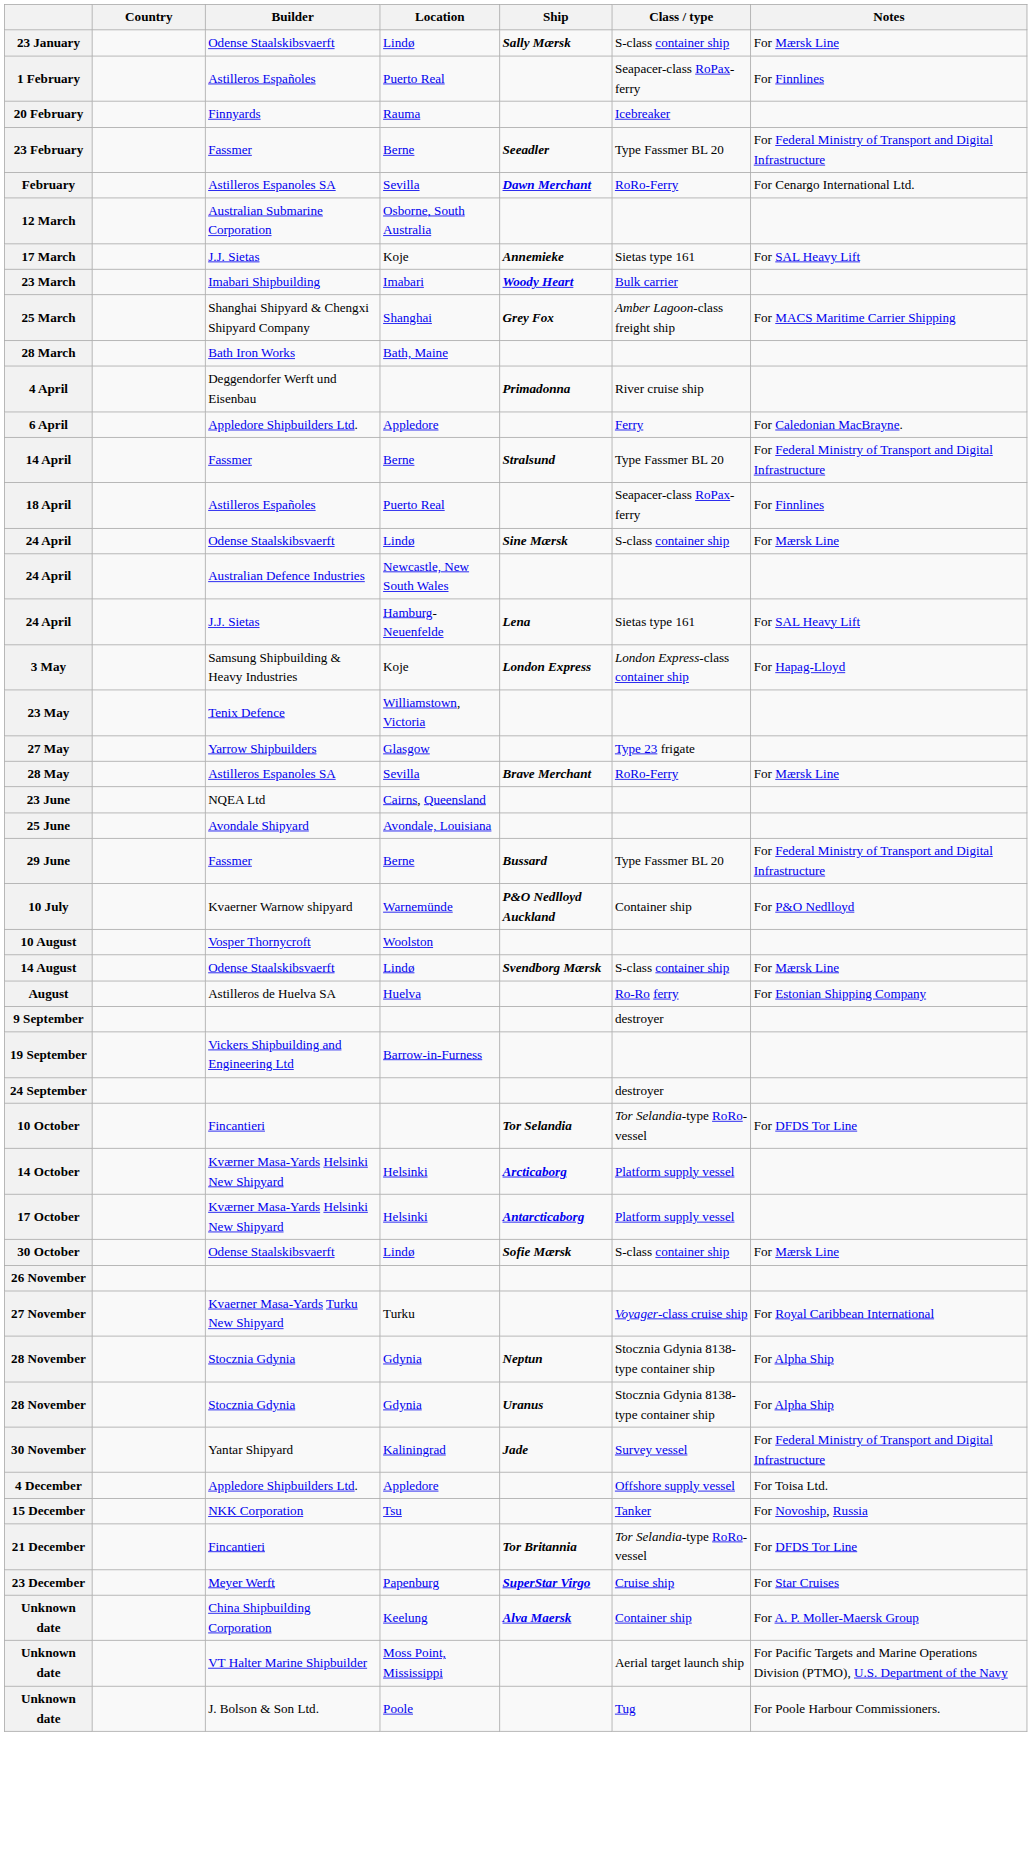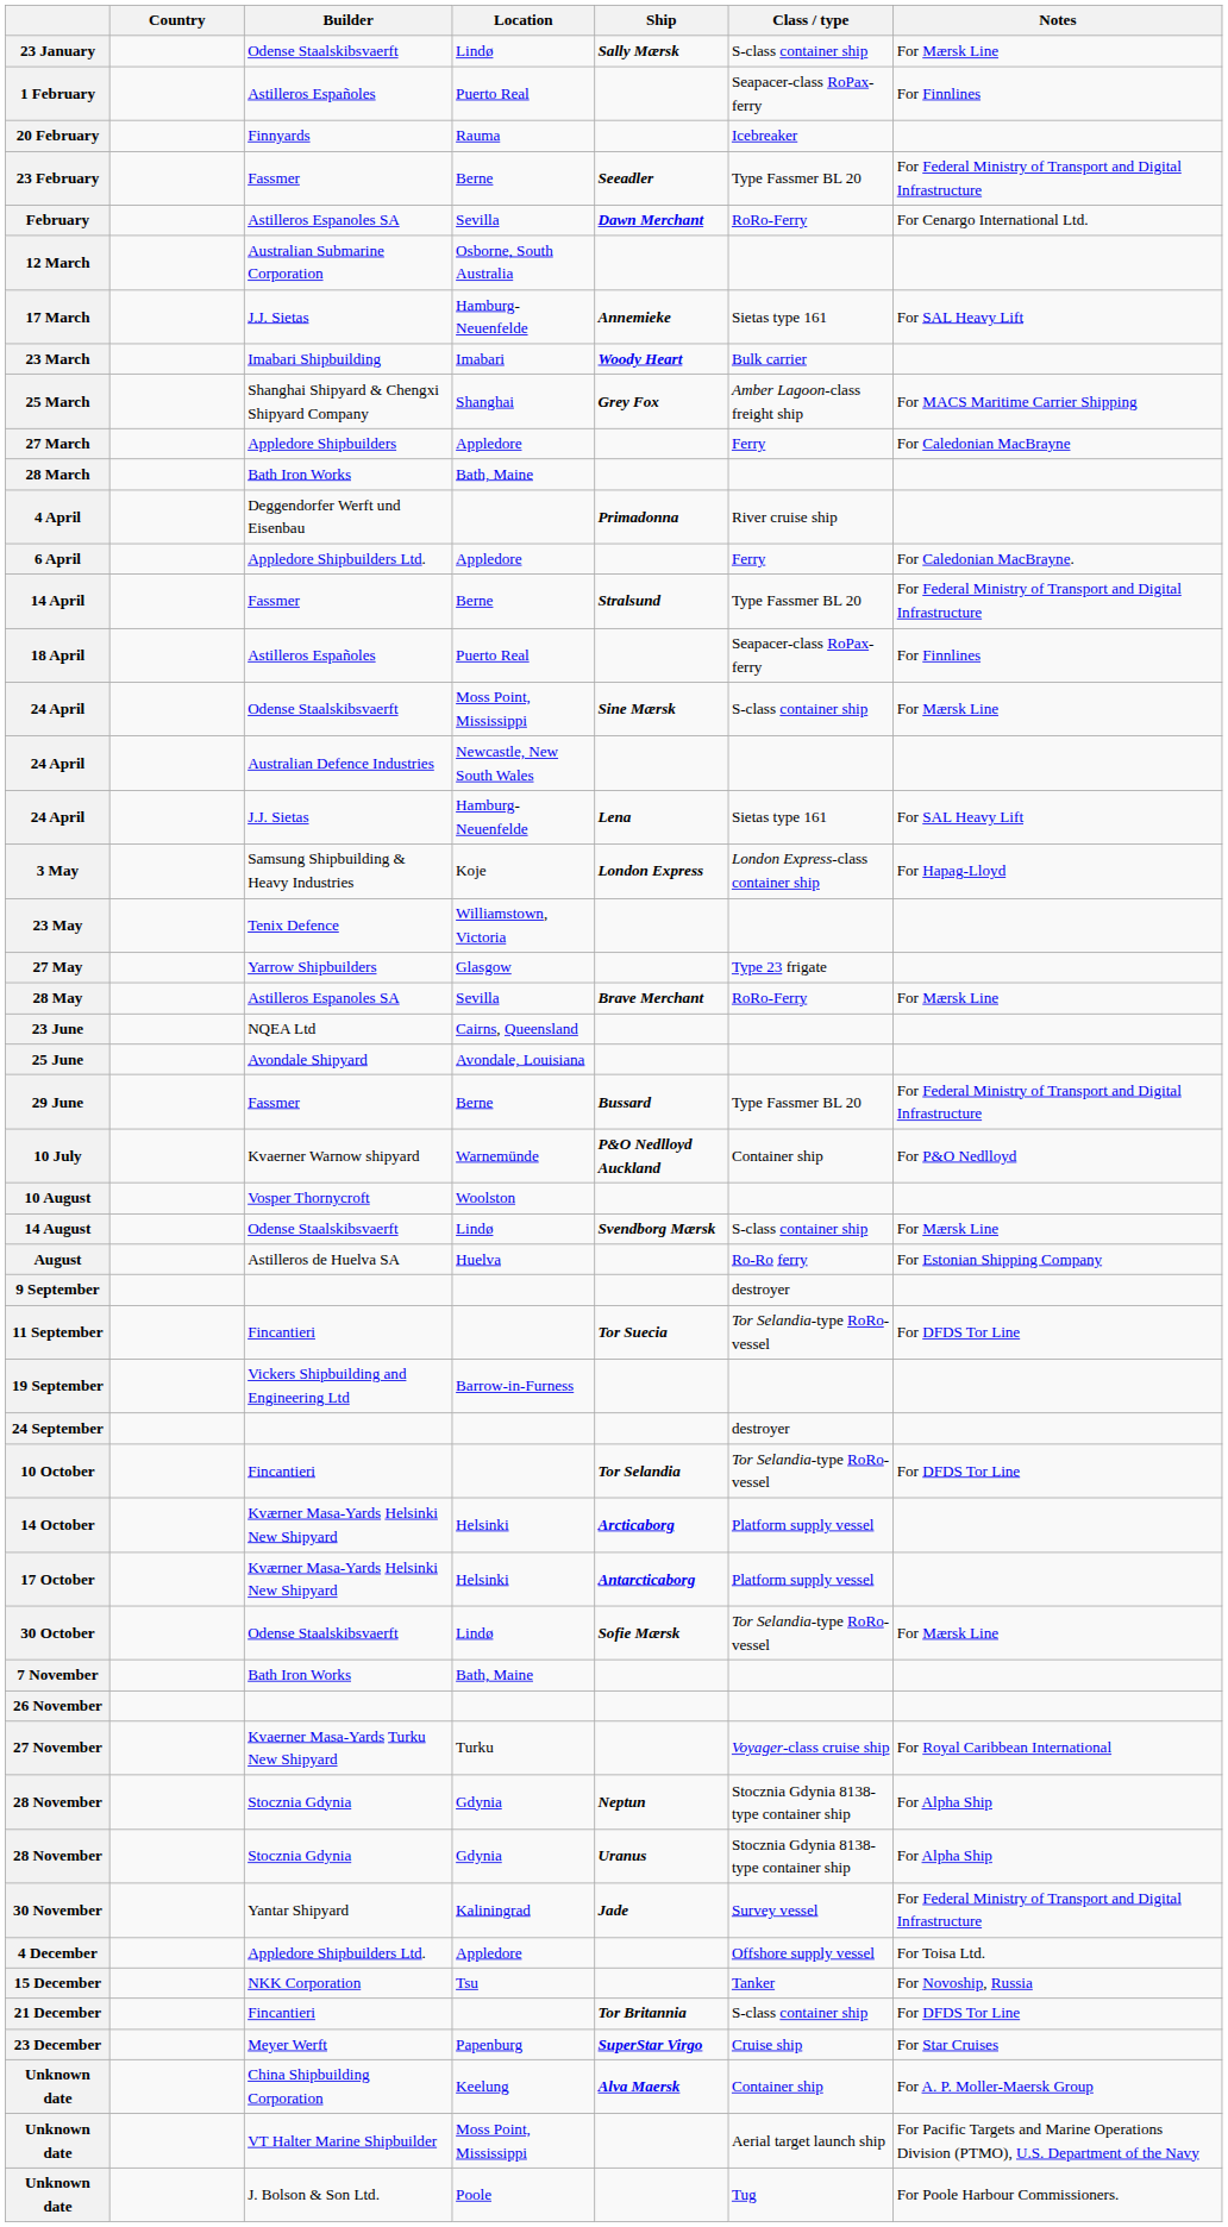17 March | Location: Koje -> Hamburg-Neuenfelde
+ row: 27 March | Appledore Shipbuilders | Appledore | Ferry | For Caledonian MacBrayne
24 April / Odense Staalskibsvaerft | Location: Lindø -> Moss Point, Mississippi
+ row: 11 September | Fincantieri | Tor Suecia | Tor Selandia-type RoRo-vessel | For DFDS Tor Line
30 October | Class / type: S-class container ship -> Tor Selandia-type RoRo-vessel
+ row: 7 November | Bath Iron Works | Bath, Maine
21 December | Class / type: Tor Selandia-type RoRo-vessel -> S-class container ship
